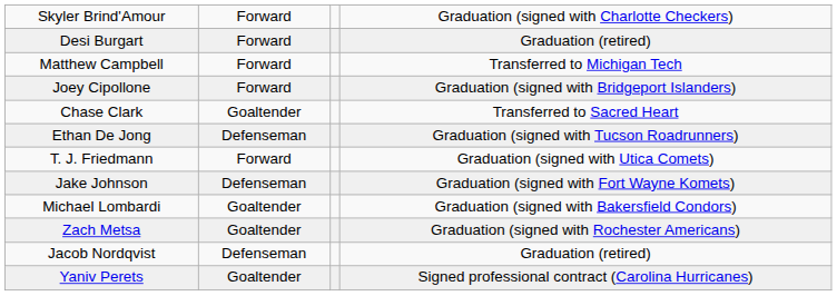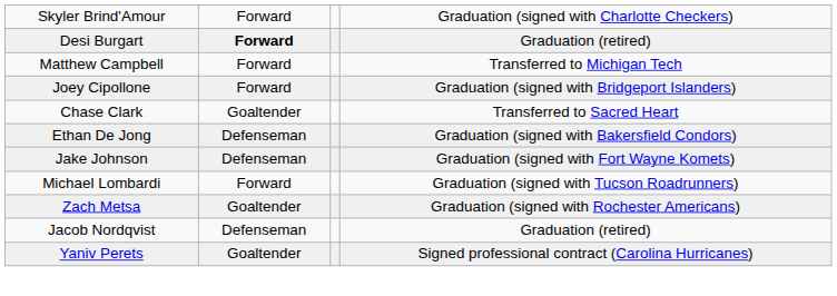Desi Burgart | column 2: normal -> bold
Ethan De Jong | column 4: Graduation (signed with Tucson Roadrunners) -> Graduation (signed with Bakersfield Condors)
- row: T. J. Friedmann | Forward | Graduation (signed with Utica Comets)
Michael Lombardi | column 2: Goaltender -> Forward
Michael Lombardi | column 4: Graduation (signed with Bakersfield Condors) -> Graduation (signed with Tucson Roadrunners)
